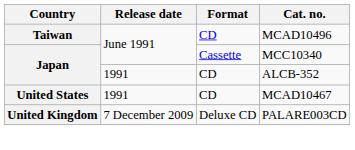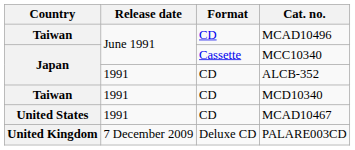+ row: Taiwan | 1991 | CD | MCD10340
